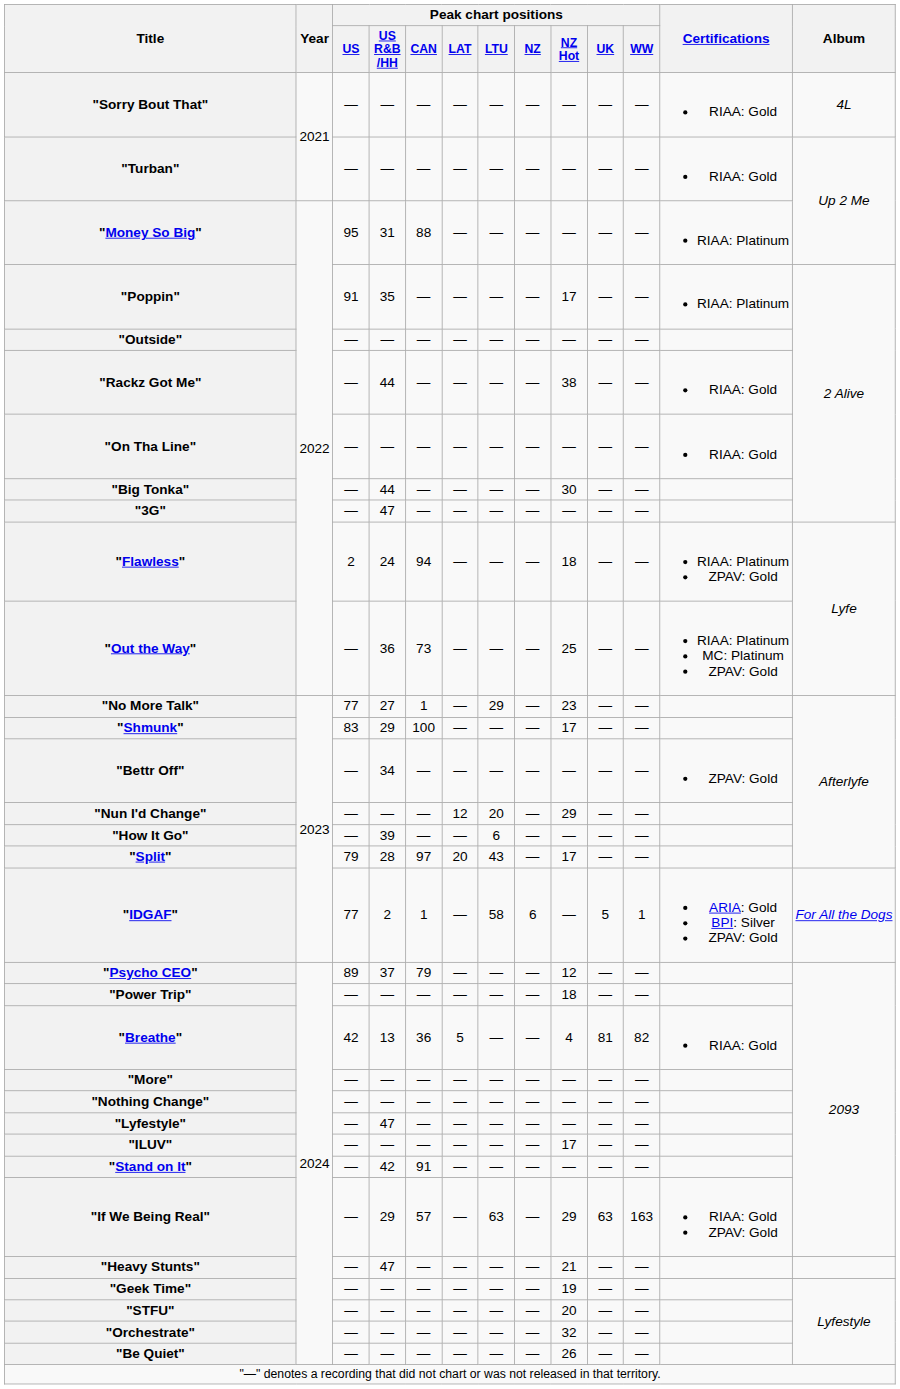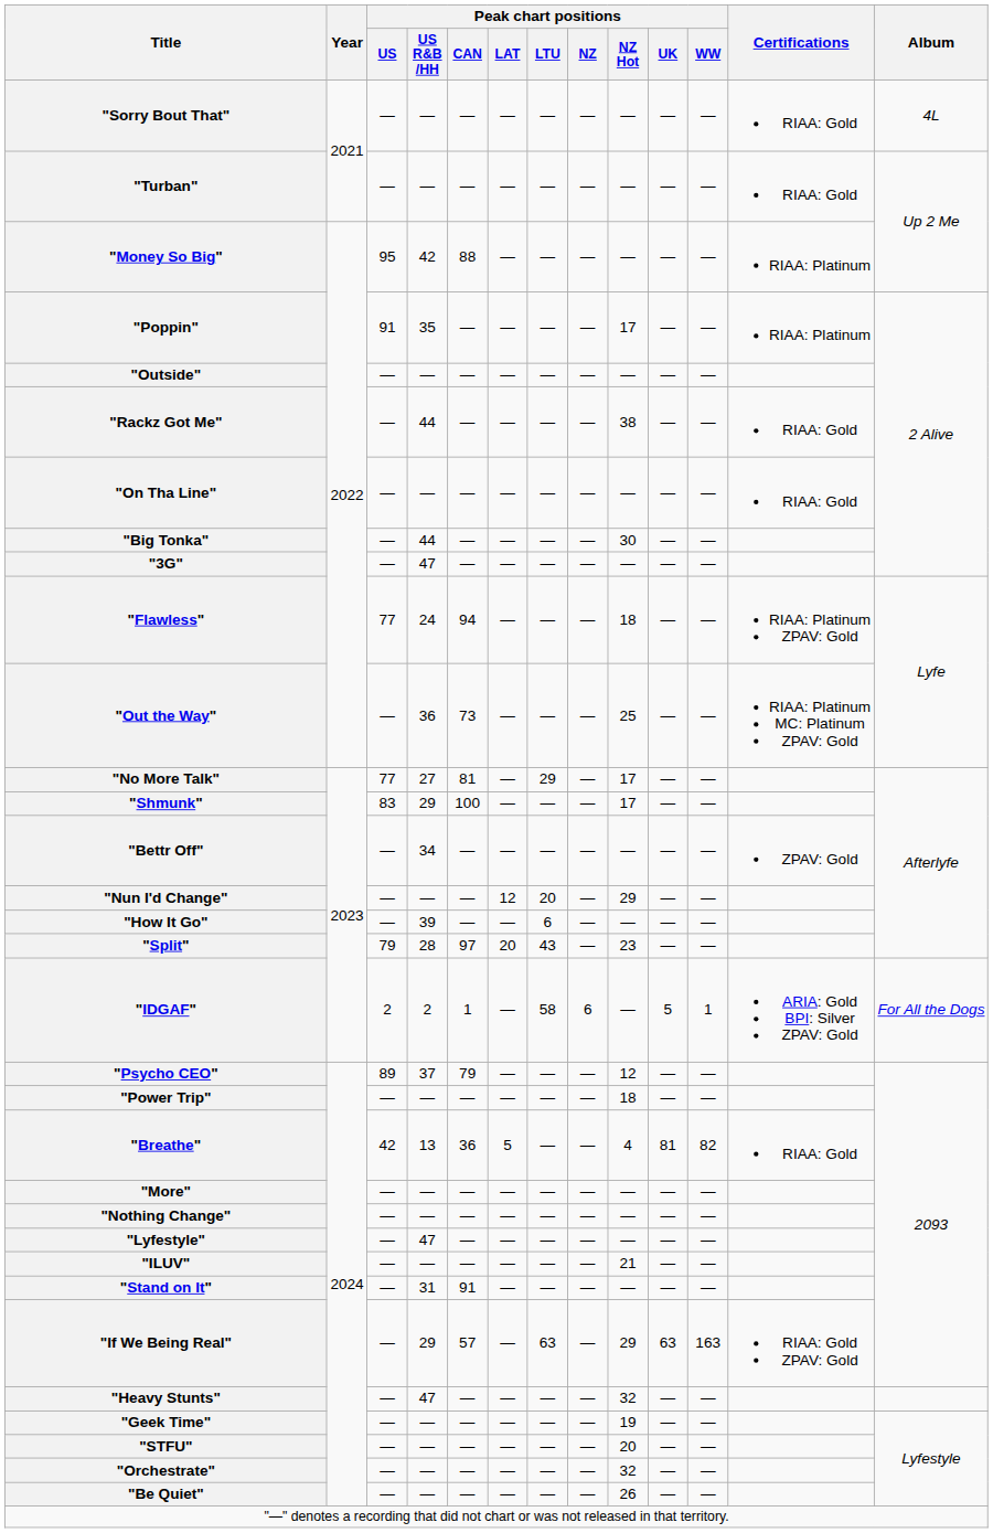"Money So Big" | Peak chart positions / US R&B /HH: 31 -> 42
"Flawless" | Peak chart positions / US: 2 -> 77
"No More Talk" | Peak chart positions / CAN: 1 -> 81
"No More Talk" | Peak chart positions / NZ Hot: 23 -> 17
"Split" | Peak chart positions / NZ Hot: 17 -> 23
"IDGAF" | Peak chart positions / US: 77 -> 2
"ILUV" | Peak chart positions / NZ Hot: 17 -> 21
"Stand on It" | Peak chart positions / US R&B /HH: 42 -> 31
"Heavy Stunts" | Peak chart positions / NZ Hot: 21 -> 32
